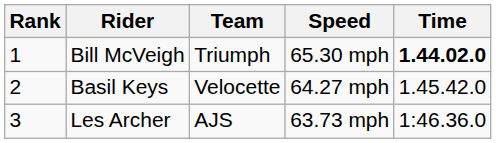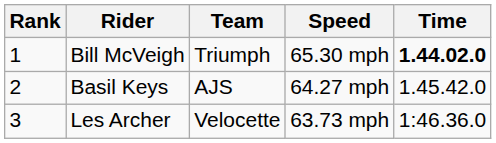Basil Keys | Team: Velocette -> AJS
Les Archer | Team: AJS -> Velocette
